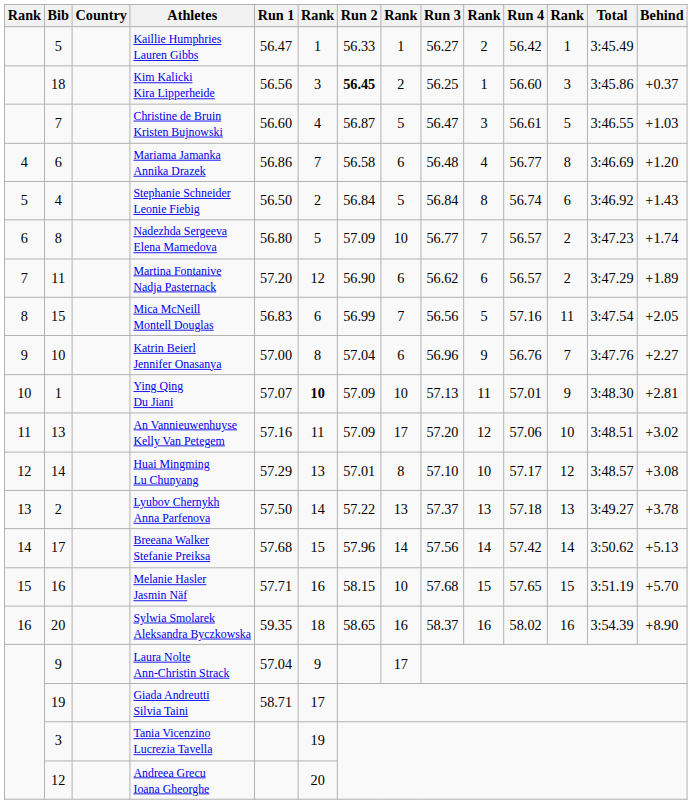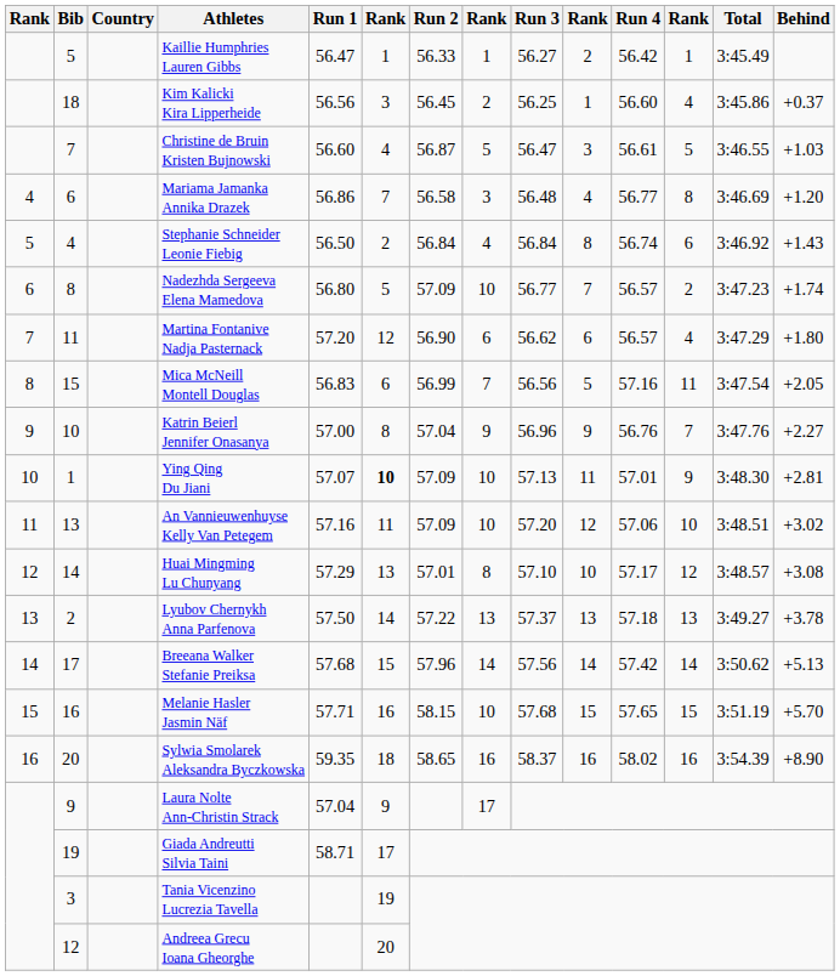Kim Kalicki Kira Lipperheide | Run 2: bold -> normal
Kim Kalicki Kira Lipperheide | column 12: 3 -> 4
Mariama Jamanka Annika Drazek | column 8: 6 -> 3
Stephanie Schneider Leonie Fiebig | column 8: 5 -> 4
Martina Fontanive Nadja Pasternack | column 12: 2 -> 4
Martina Fontanive Nadja Pasternack | Behind: +1.89 -> +1.80
Katrin Beierl Jennifer Onasanya | column 8: 6 -> 9
An Vannieuwenhuyse Kelly Van Petegem | column 8: 17 -> 10
